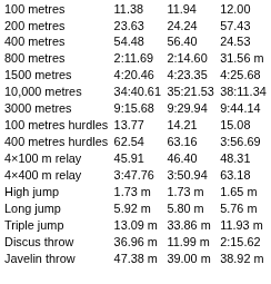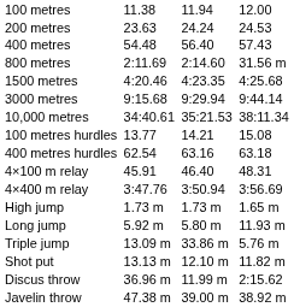200 metres | column 7: 57.43 -> 24.53
400 metres | column 7: 24.53 -> 57.43
rows swapped: 3000 metres <-> 10,000 metres
400 metres hurdles | column 7: 3:56.69 -> 63.18
4×400 m relay | column 7: 63.18 -> 3:56.69
Long jump | column 7: 5.76 m -> 11.93 m
Triple jump | column 7: 11.93 m -> 5.76 m
+ row: Shot put | 13.13 m | 12.10 m | 11.82 m
